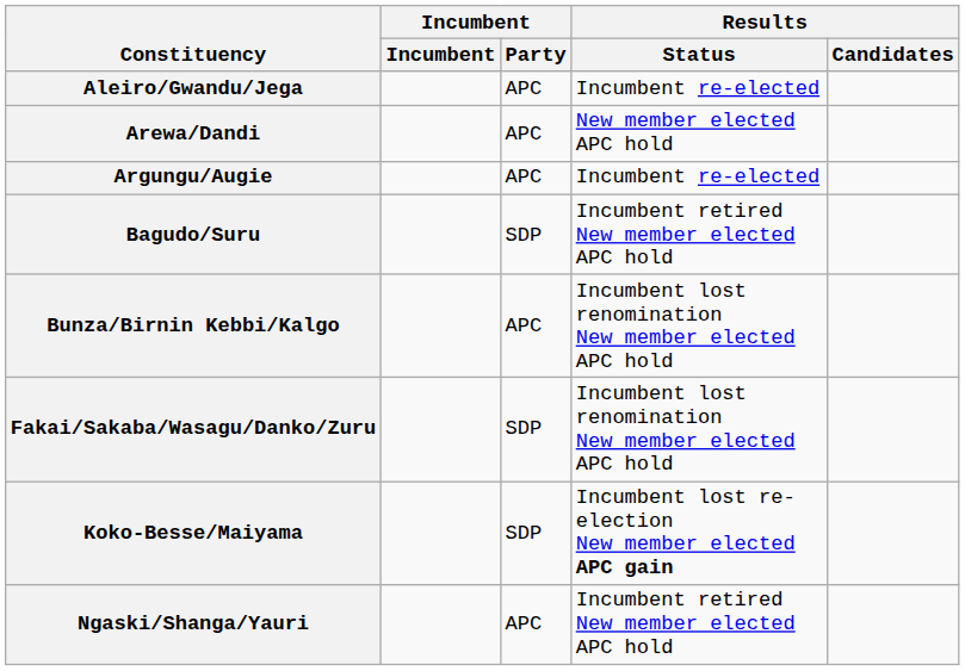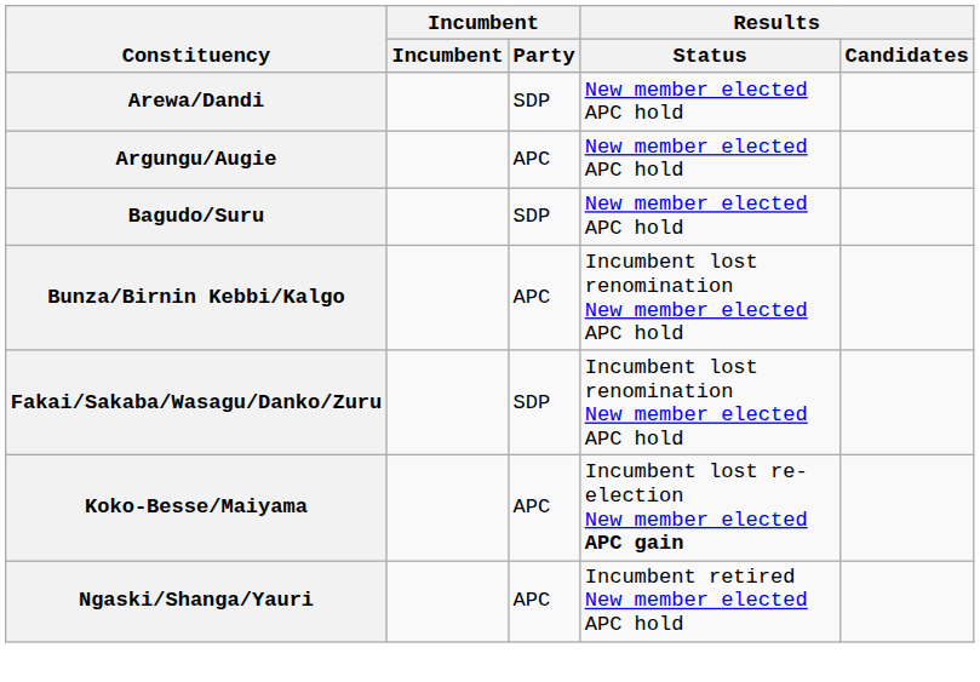- row: Aleiro/Gwandu/Jega | APC | Incumbent re-elected
Arewa/Dandi | Incumbent / Party: APC -> SDP
Argungu/Augie | Results / Status: Incumbent re-elected -> New member elected APC hold
Bagudo/Suru | Results / Status: Incumbent retired New member elected APC hold -> New member elected APC hold
Koko-Besse/Maiyama | Incumbent / Party: SDP -> APC
